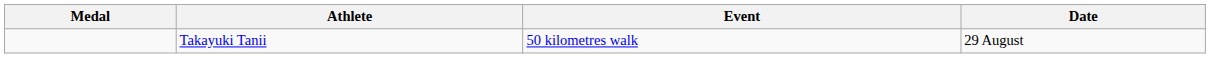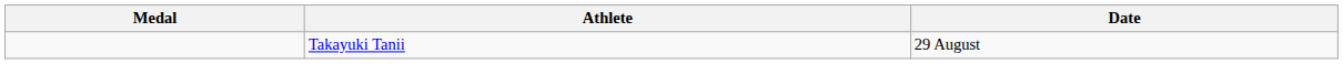- column: Event | 50 kilometres walk
